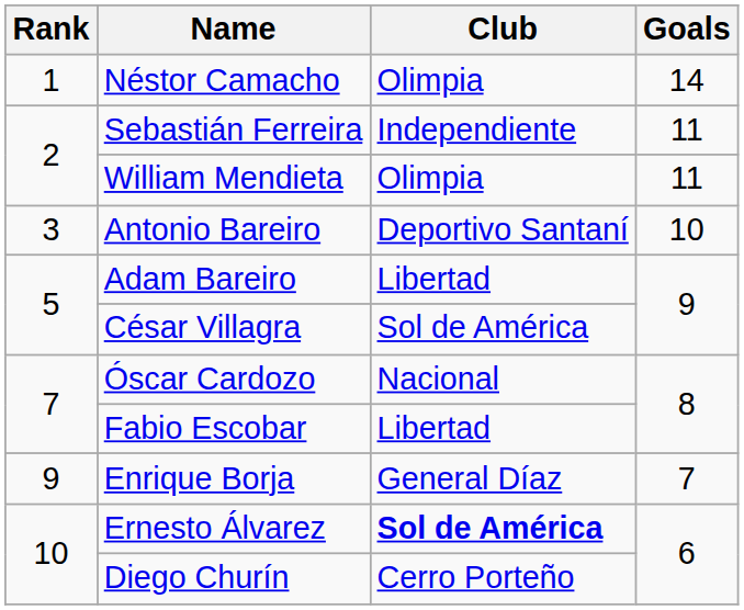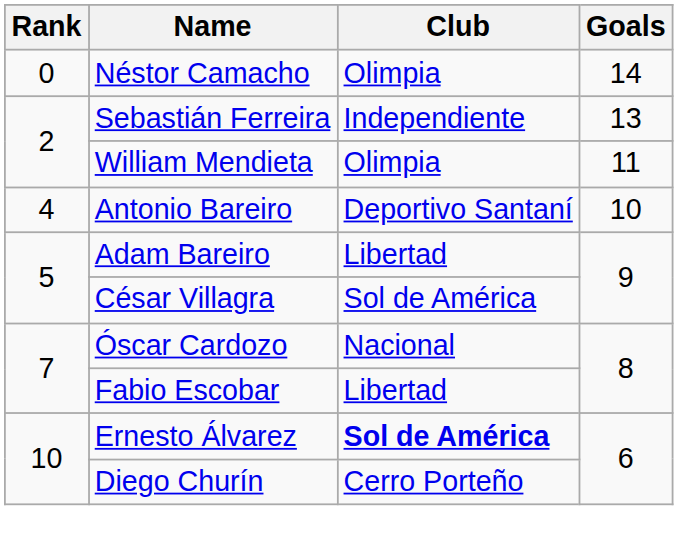Néstor Camacho | Rank: 1 -> 0
Sebastián Ferreira | Goals: 11 -> 13
Antonio Bareiro | Rank: 3 -> 4
- row: 9 | Enrique Borja | General Díaz | 7
